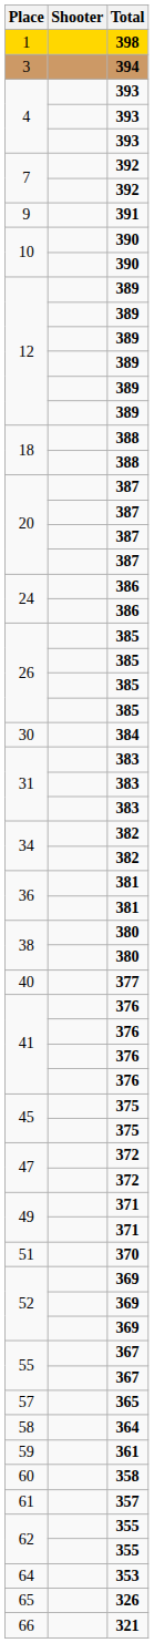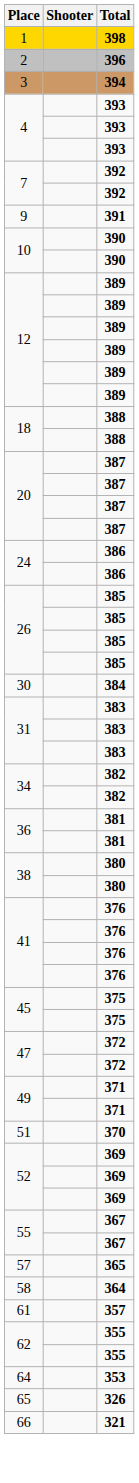+ row: 2 | 396
- row: 40 | 377
- row: 59 | 361
- row: 60 | 358
